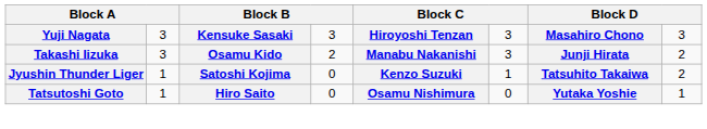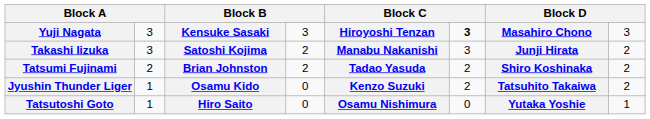Yuji Nagata | column 6: normal -> bold
Takashi Iizuka | column 3: Osamu Kido -> Satoshi Kojima
+ row: Tatsumi Fujinami | 2 | Brian Johnston | 2 | Tadao Yasuda | 2 | Shiro Koshinaka | 2
Jyushin Thunder Liger | column 3: Satoshi Kojima -> Osamu Kido
Jyushin Thunder Liger | column 6: 1 -> 2
